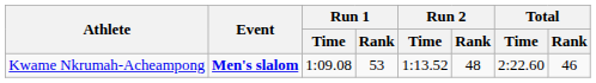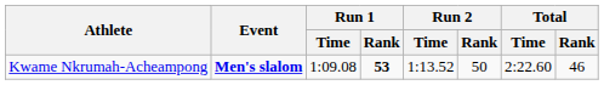Kwame Nkrumah-Acheampong | Run 1 / Rank: normal -> bold
Kwame Nkrumah-Acheampong | Run 2 / Rank: 48 -> 50
